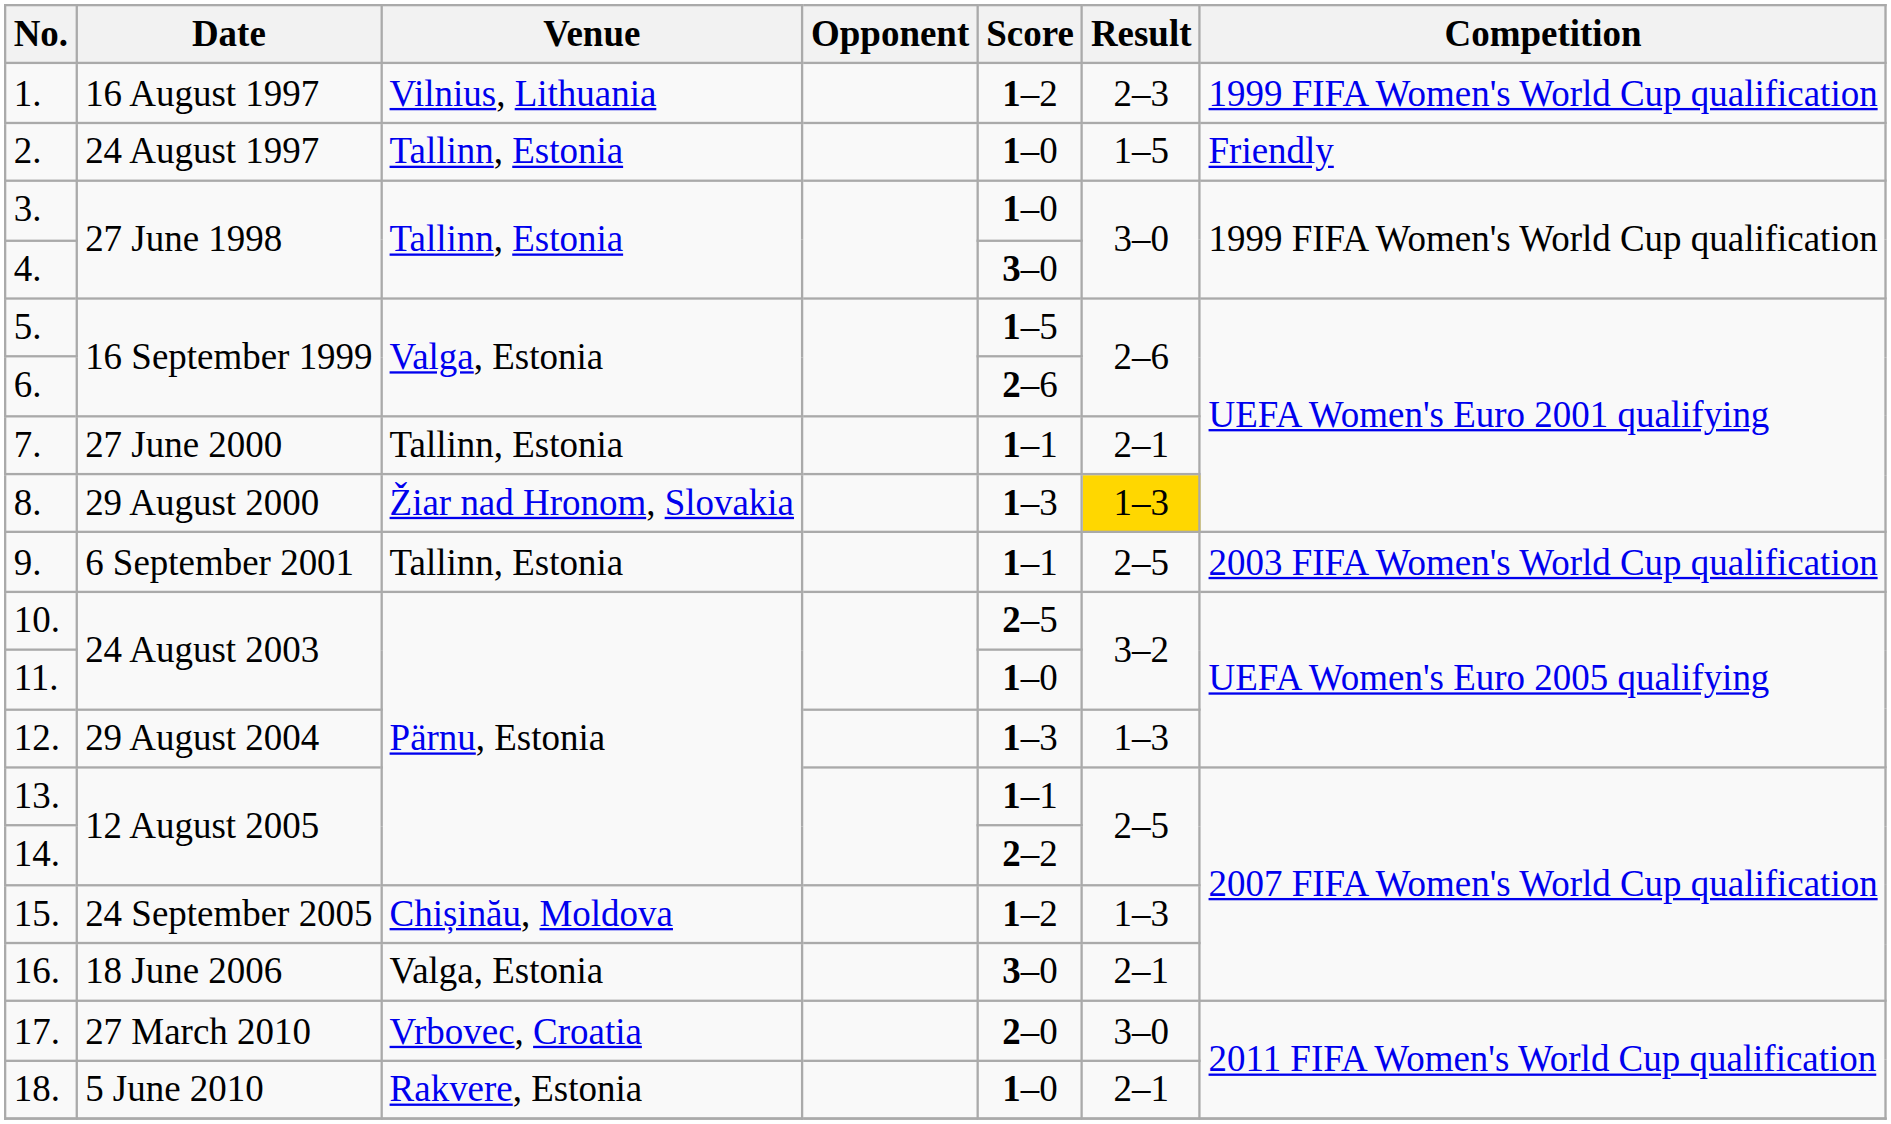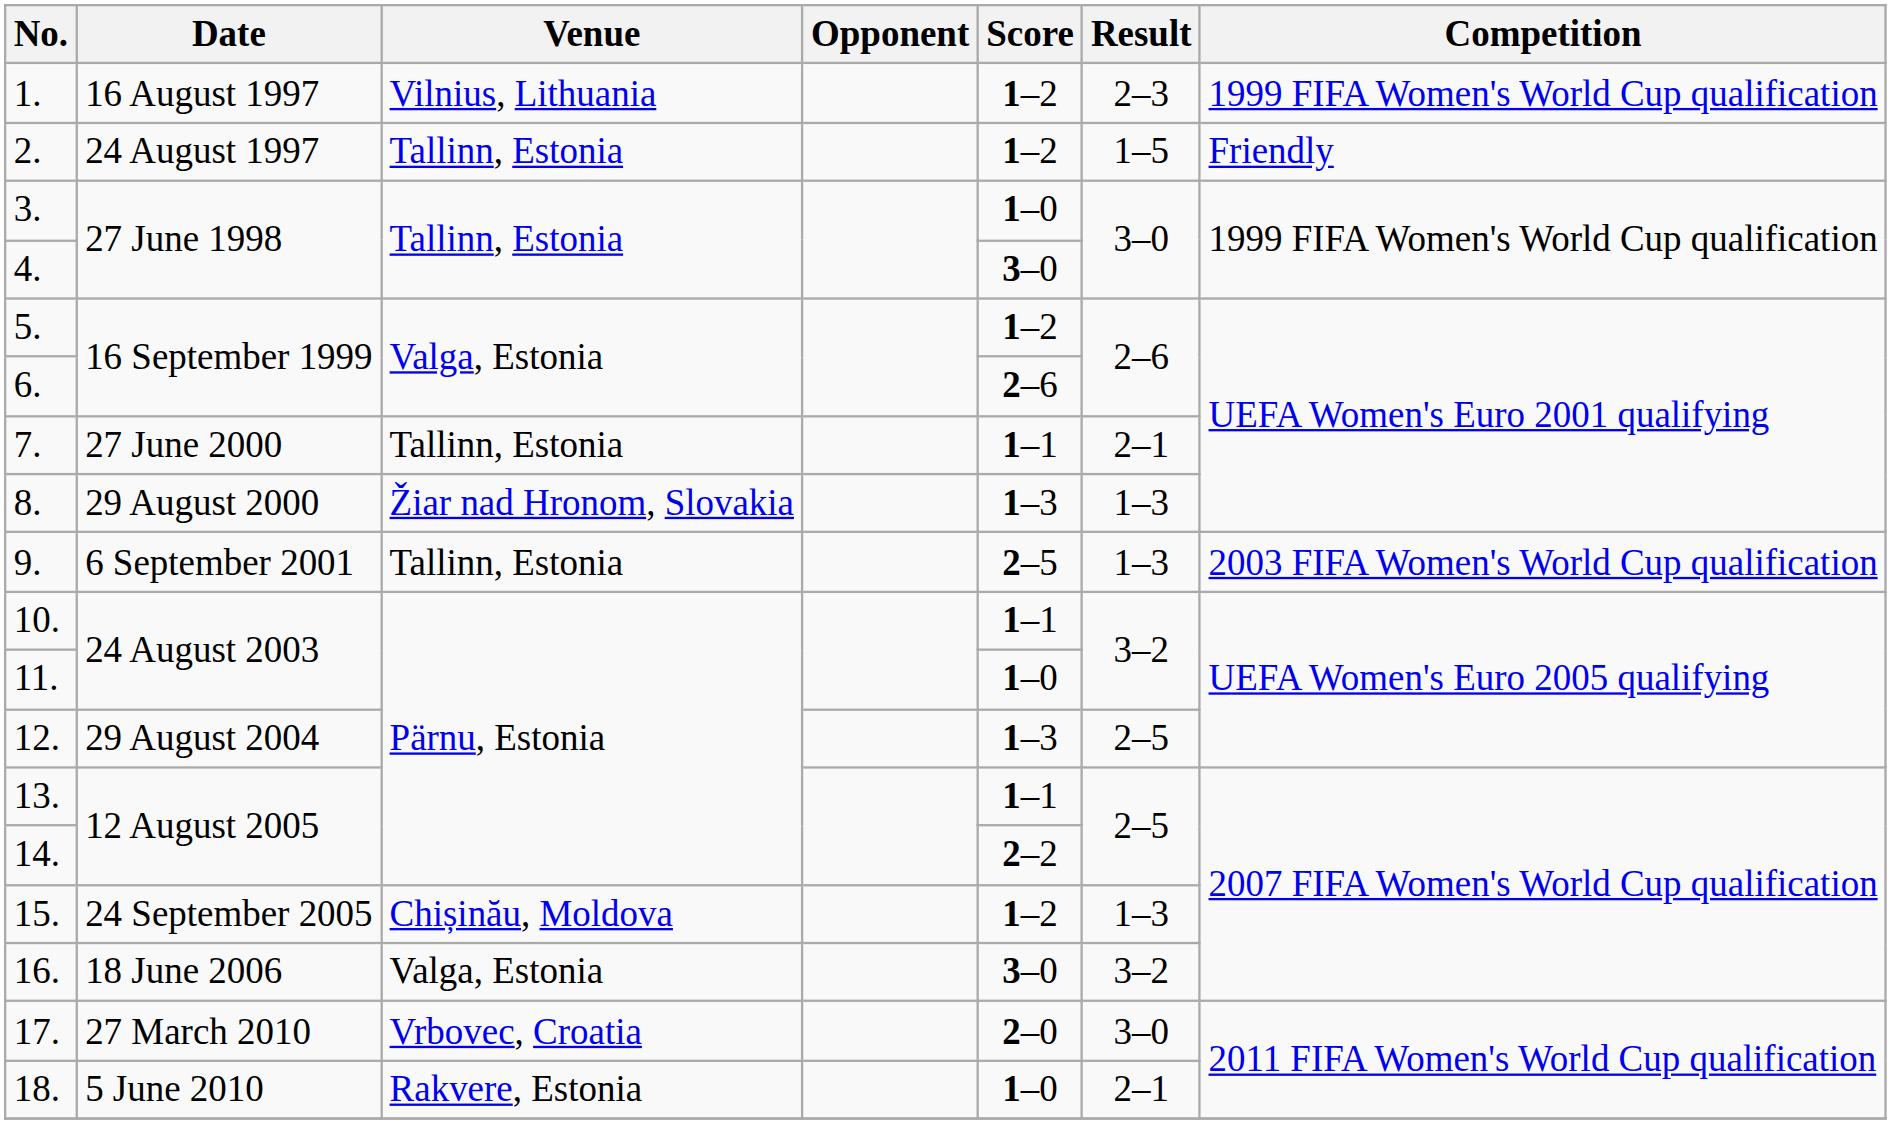2. | Score: 1–0 -> 1–2
5. | Score: 1–5 -> 1–2
8. | Result: gold background -> no background
9. | Score: 1–1 -> 2–5
9. | Result: 2–5 -> 1–3
10. | Score: 2–5 -> 1–1
12. | Result: 1–3 -> 2–5
16. | Result: 2–1 -> 3–2
